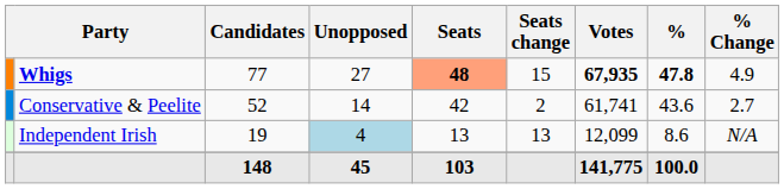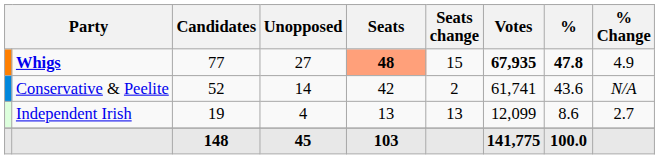Conservative & Peelite | % Change: 2.7 -> N/A
Independent Irish | Unopposed: lightblue background -> no background
Independent Irish | % Change: N/A -> 2.7
